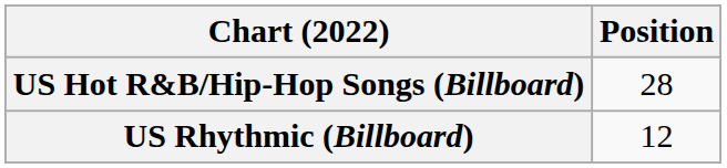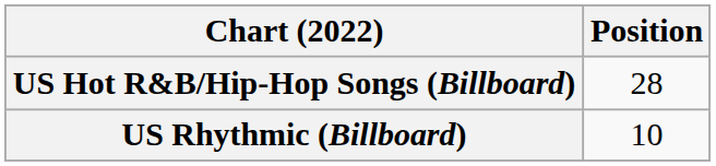US Rhythmic (Billboard) | Position: 12 -> 10
